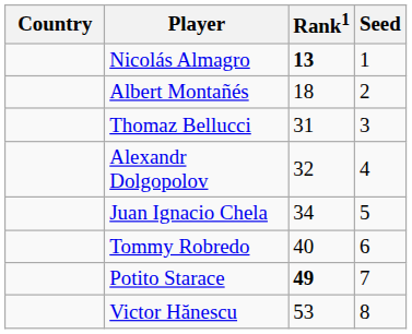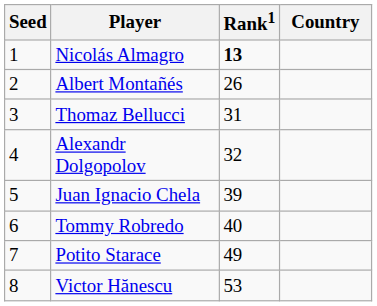columns swapped: Country <-> Seed
Albert Montañés | Rank1: 18 -> 26
Juan Ignacio Chela | Rank1: 34 -> 39
Potito Starace | Rank1: bold -> normal
